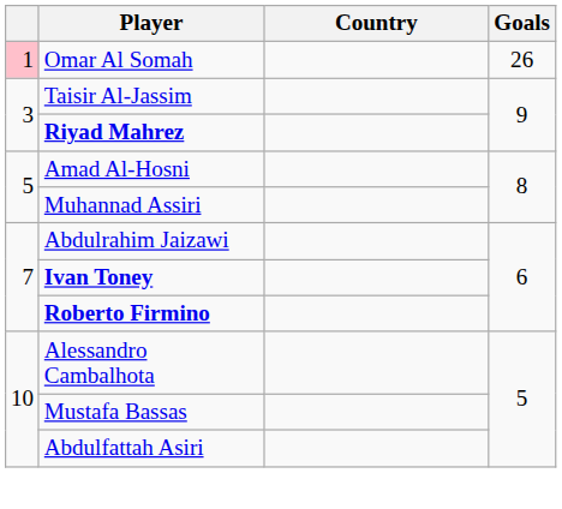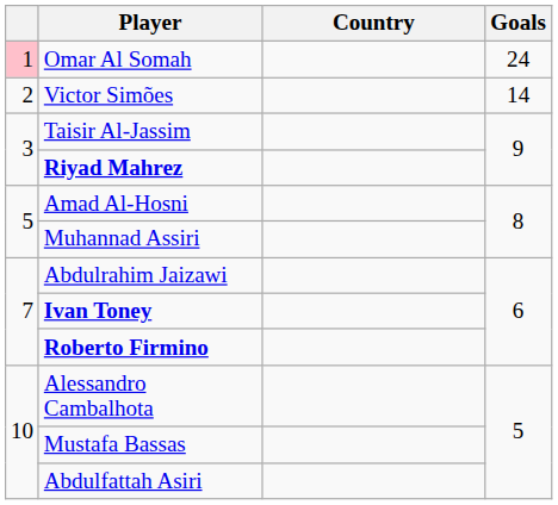Omar Al Somah | Goals: 26 -> 24
+ row: 2 | Victor Simões | 14
